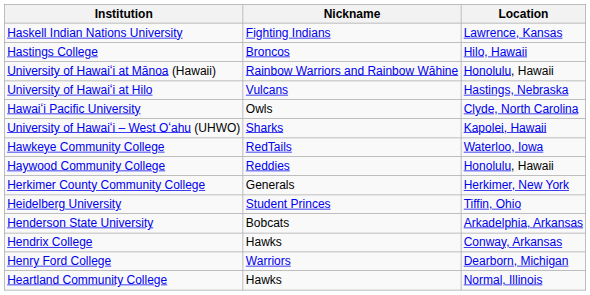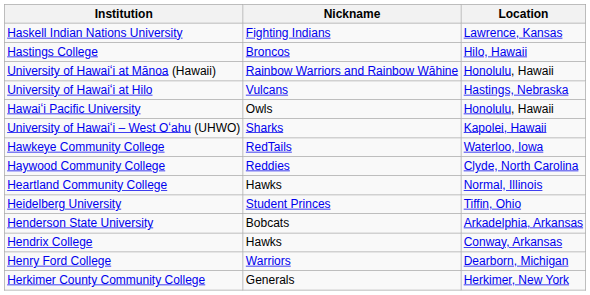Hawaiʻi Pacific University | Location: Clyde, North Carolina -> Honolulu, Hawaii
Haywood Community College | Location: Honolulu, Hawaii -> Clyde, North Carolina
rows swapped: Heartland Community College <-> Herkimer County Community College
